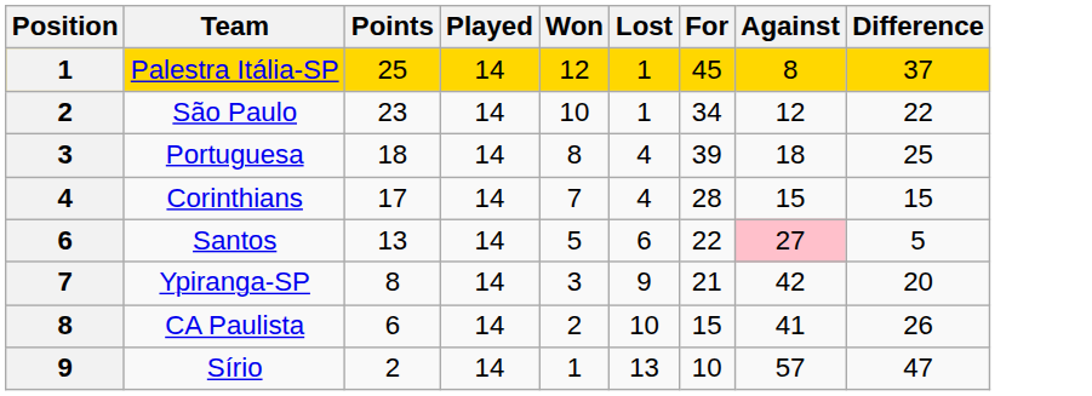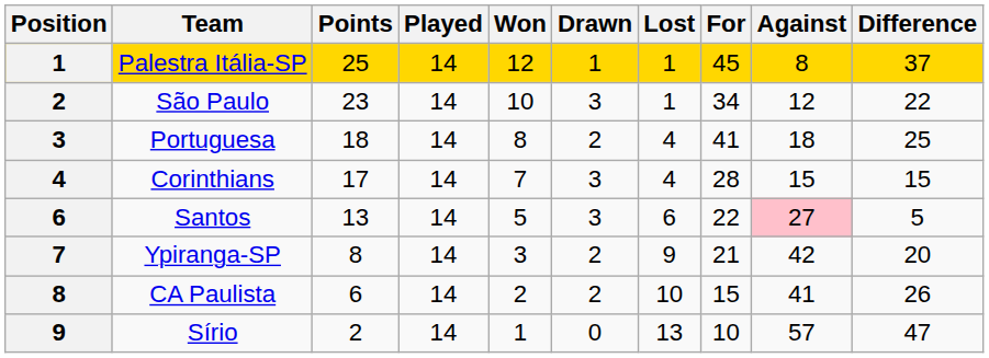+ column: Drawn | 1 | 3 | 2 | 3 | 3 | 2 | 2 | 0
Portuguesa | For: 39 -> 41
